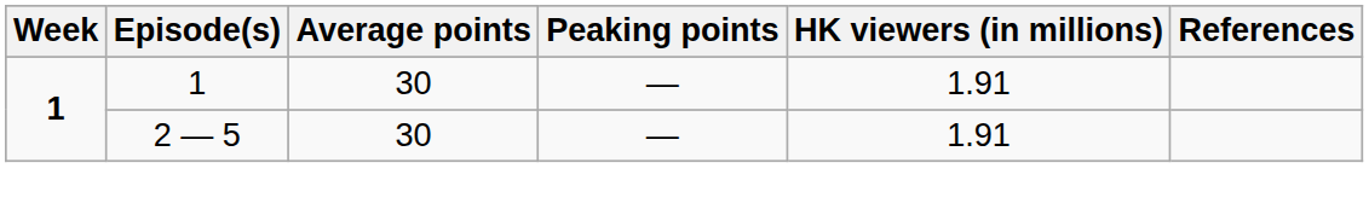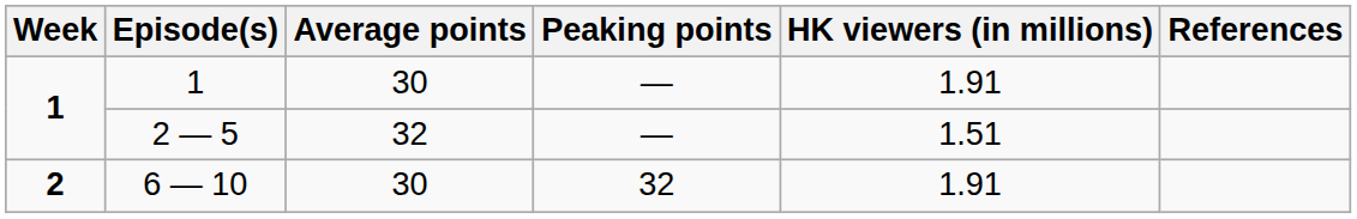2 — 5 | Average points: 30 -> 32
2 — 5 | HK viewers (in millions): 1.91 -> 1.51
+ row: 2 | 6 — 10 | 30 | 32 | 1.91
